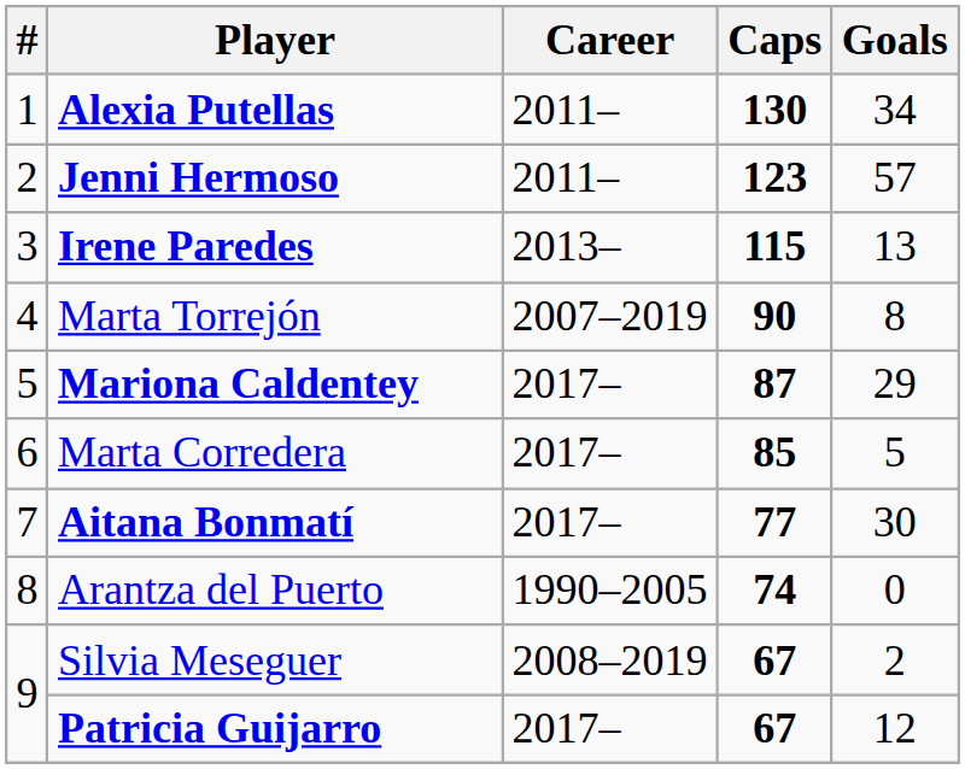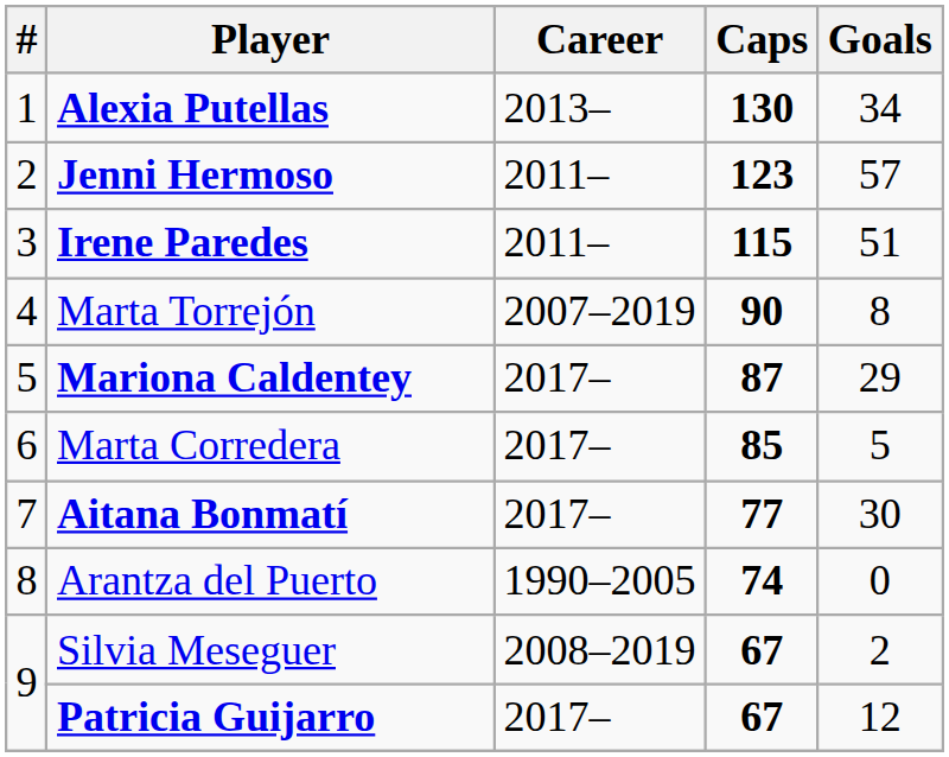Alexia Putellas | Career: 2011– -> 2013–
Irene Paredes | Career: 2013– -> 2011–
Irene Paredes | Goals: 13 -> 51
